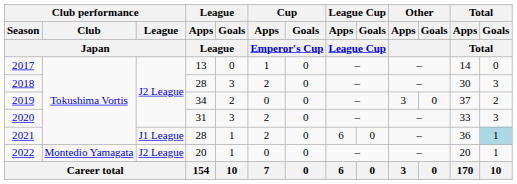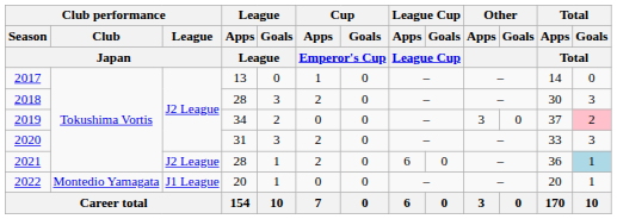2019 | Total / Goals / Total: no background -> pink background
2021 | Club performance / League / Japan: J1 League -> J2 League
2022 | Club performance / League / Japan: J2 League -> J1 League
